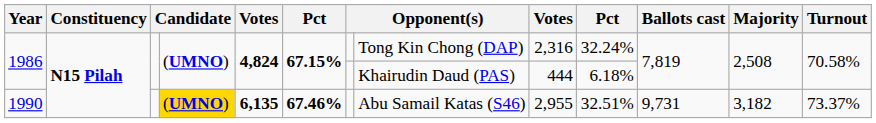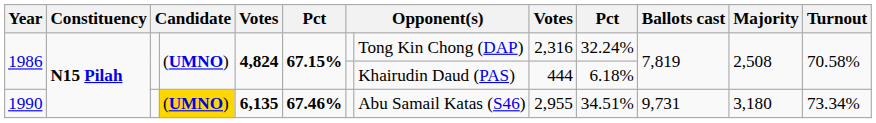1990 | column 10: 32.51% -> 34.51%
1990 | Majority: 3,182 -> 3,180
1990 | Turnout: 73.37% -> 73.34%
